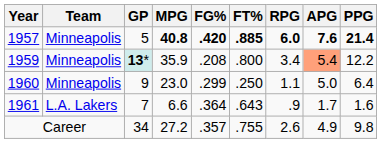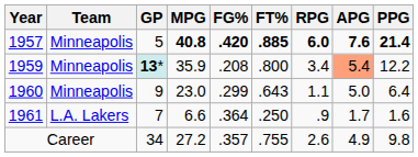1960 | FT%: .250 -> .643
1961 | FT%: .643 -> .250
